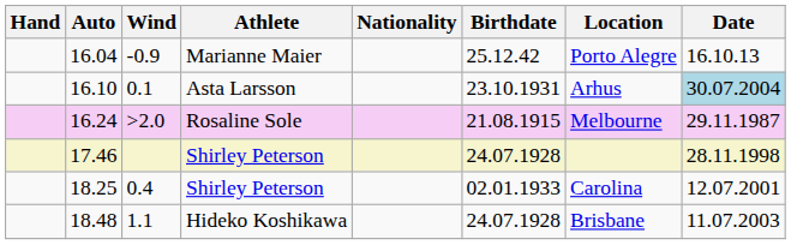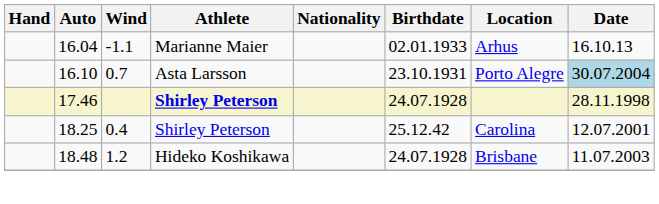16.04 | Wind: -0.9 -> -1.1
16.04 | Birthdate: 25.12.42 -> 02.01.1933
16.04 | Location: Porto Alegre -> Arhus
16.10 | Wind: 0.1 -> 0.7
16.10 | Location: Arhus -> Porto Alegre
- row: 16.24 | >2.0 | Rosaline Sole | 21.08.1915 | Melbourne | 29.11.1987
17.46 | Athlete: normal -> bold
18.25 | Birthdate: 02.01.1933 -> 25.12.42
18.48 | Wind: 1.1 -> 1.2
